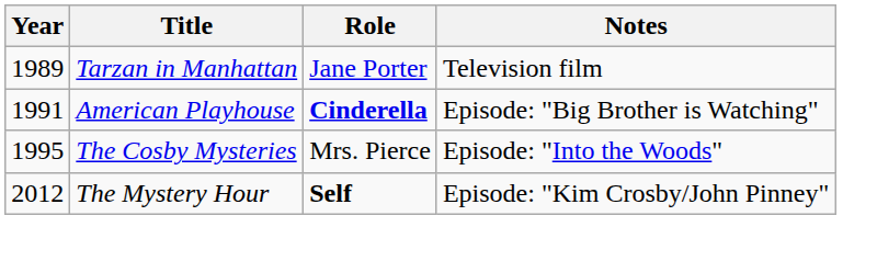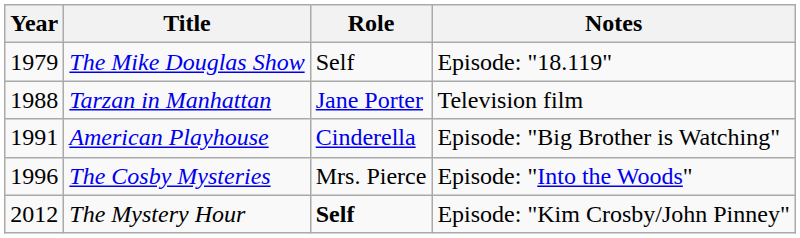+ row: 1979 | The Mike Douglas Show | Self | Episode: "18.119"
Tarzan in Manhattan | Year: 1989 -> 1988
American Playhouse | Role: bold -> normal
The Cosby Mysteries | Year: 1995 -> 1996
